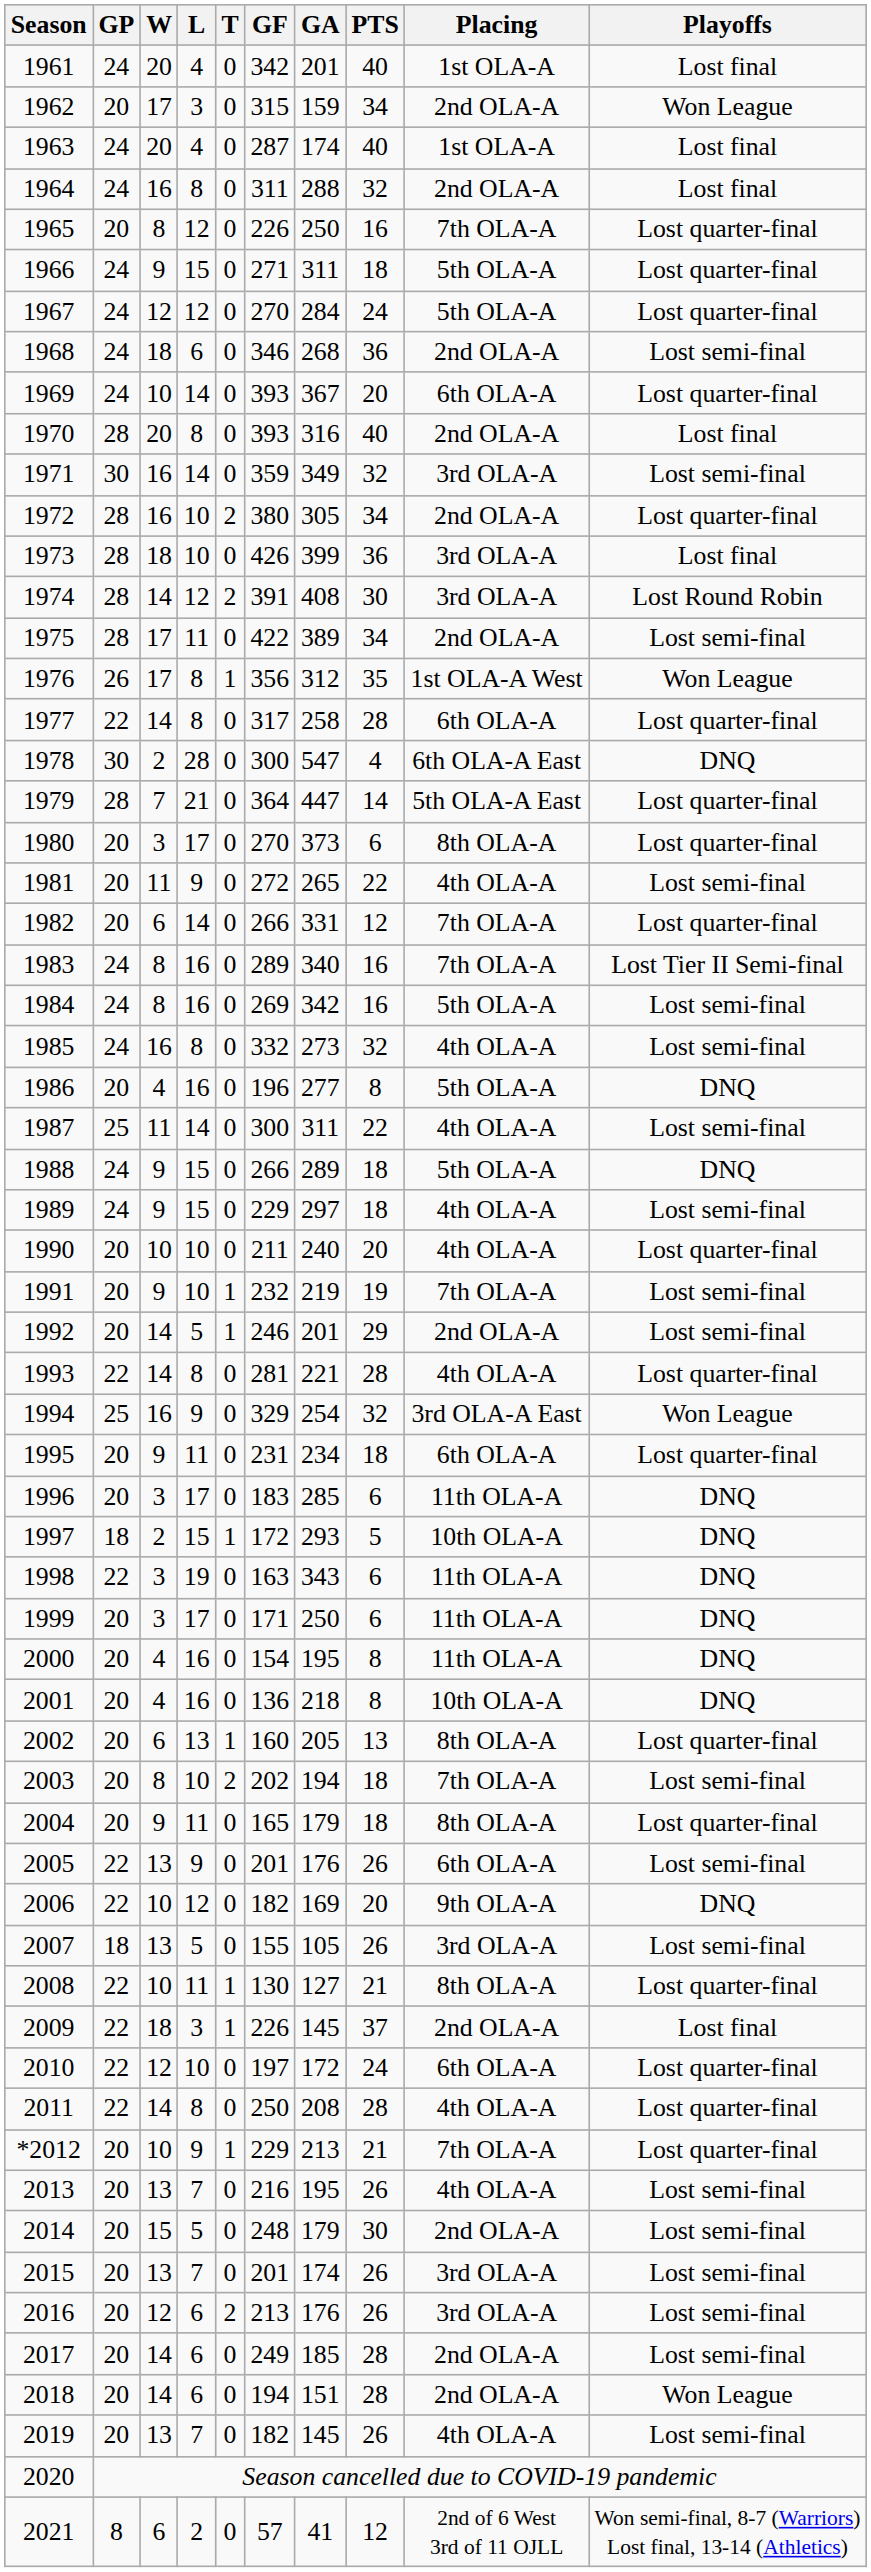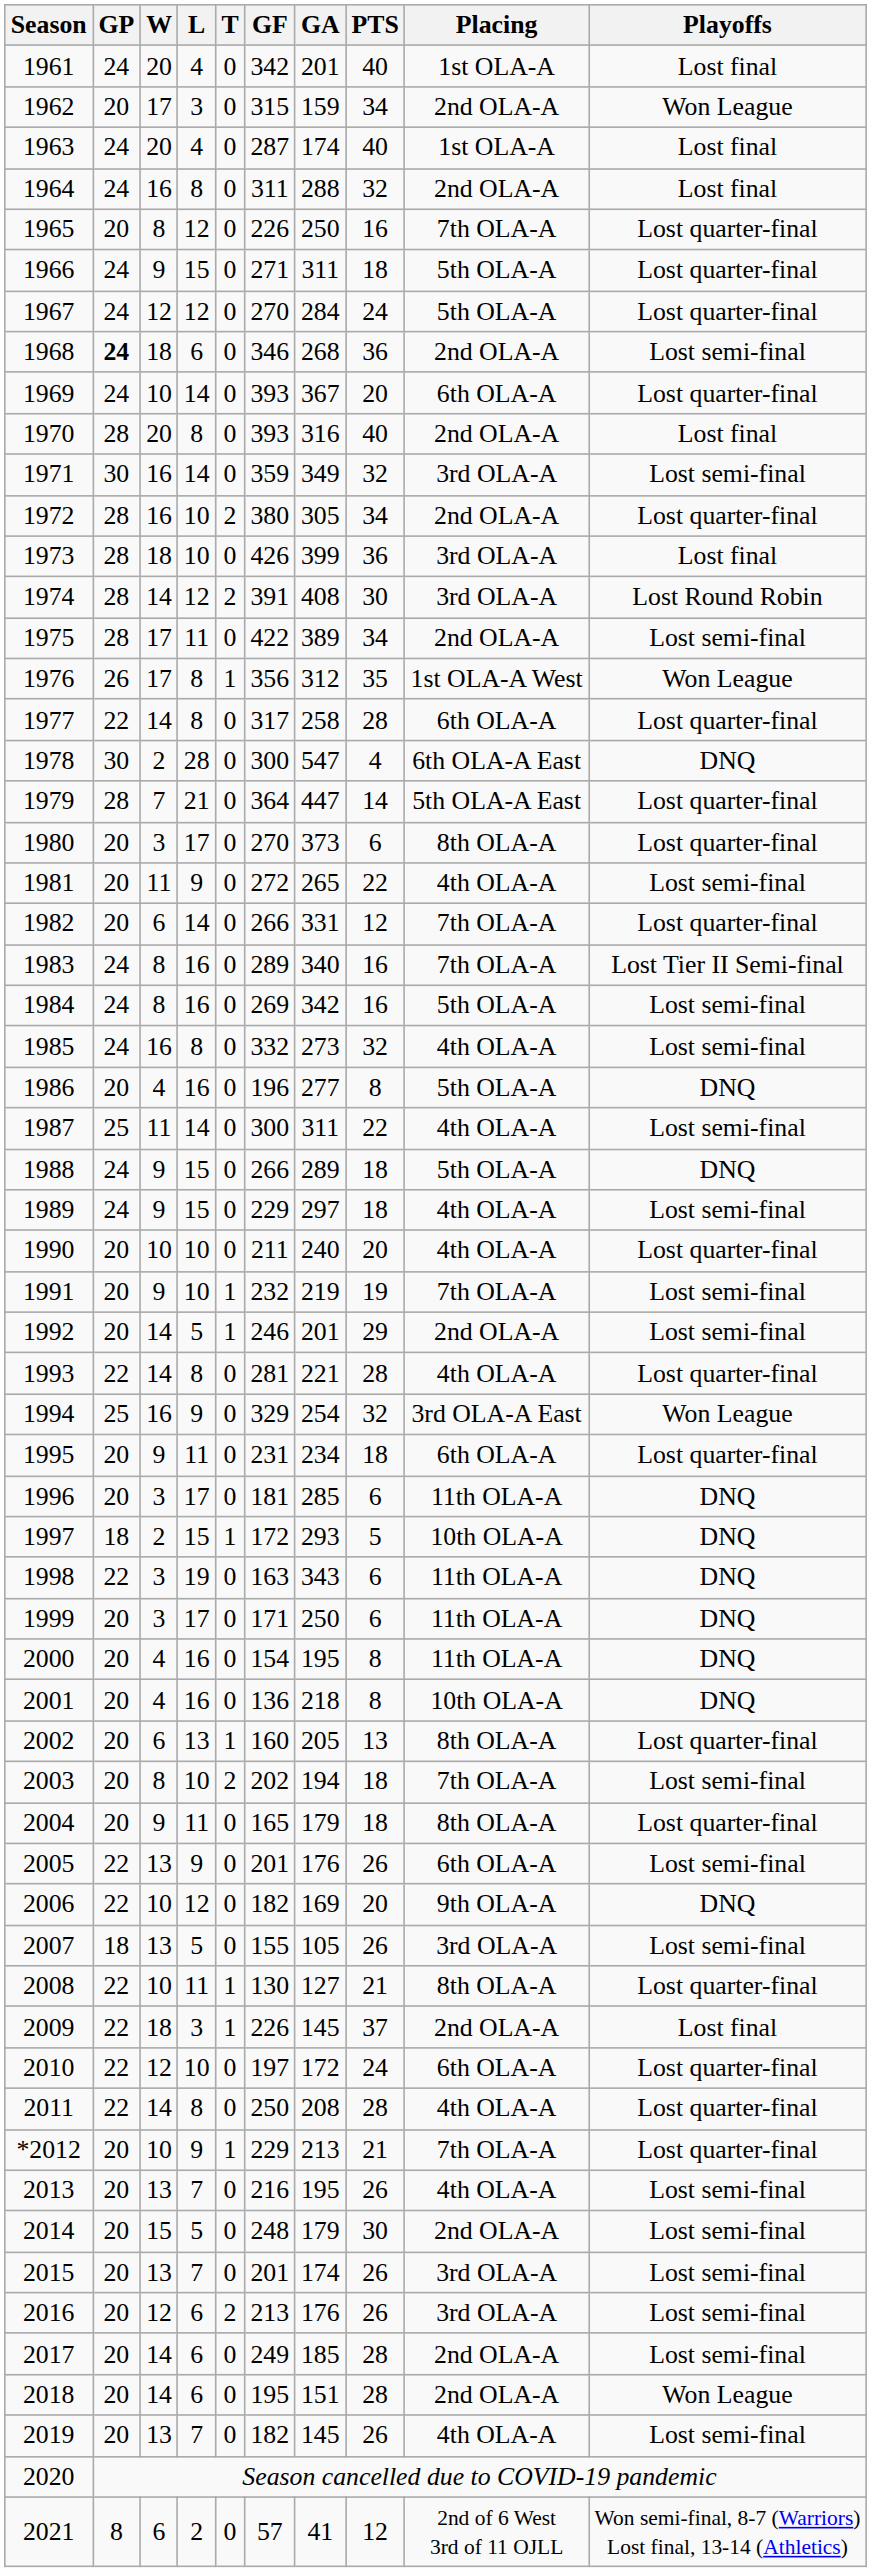1968 | GP: normal -> bold
1996 | GF: 183 -> 181
2018 | GF: 194 -> 195
